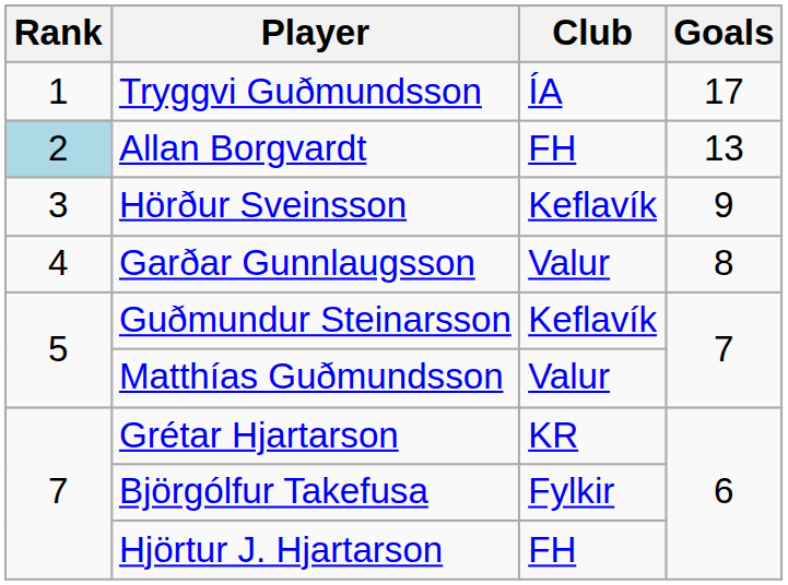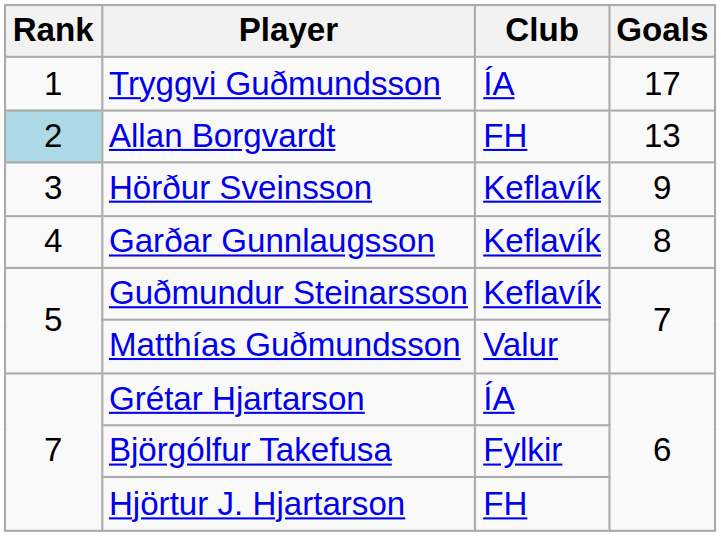Garðar Gunnlaugsson | Club: Valur -> Keflavík
Grétar Hjartarson | Club: KR -> ÍA
